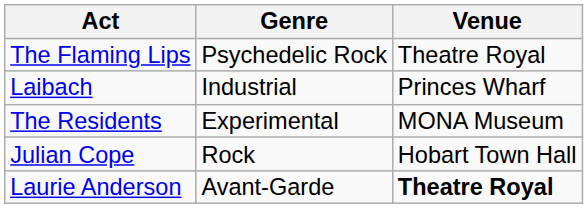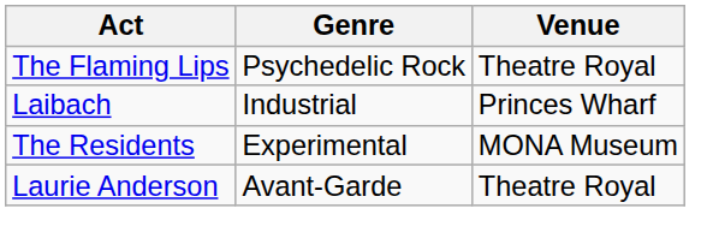- row: Julian Cope | Rock | Hobart Town Hall
Laurie Anderson | Venue: bold -> normal
